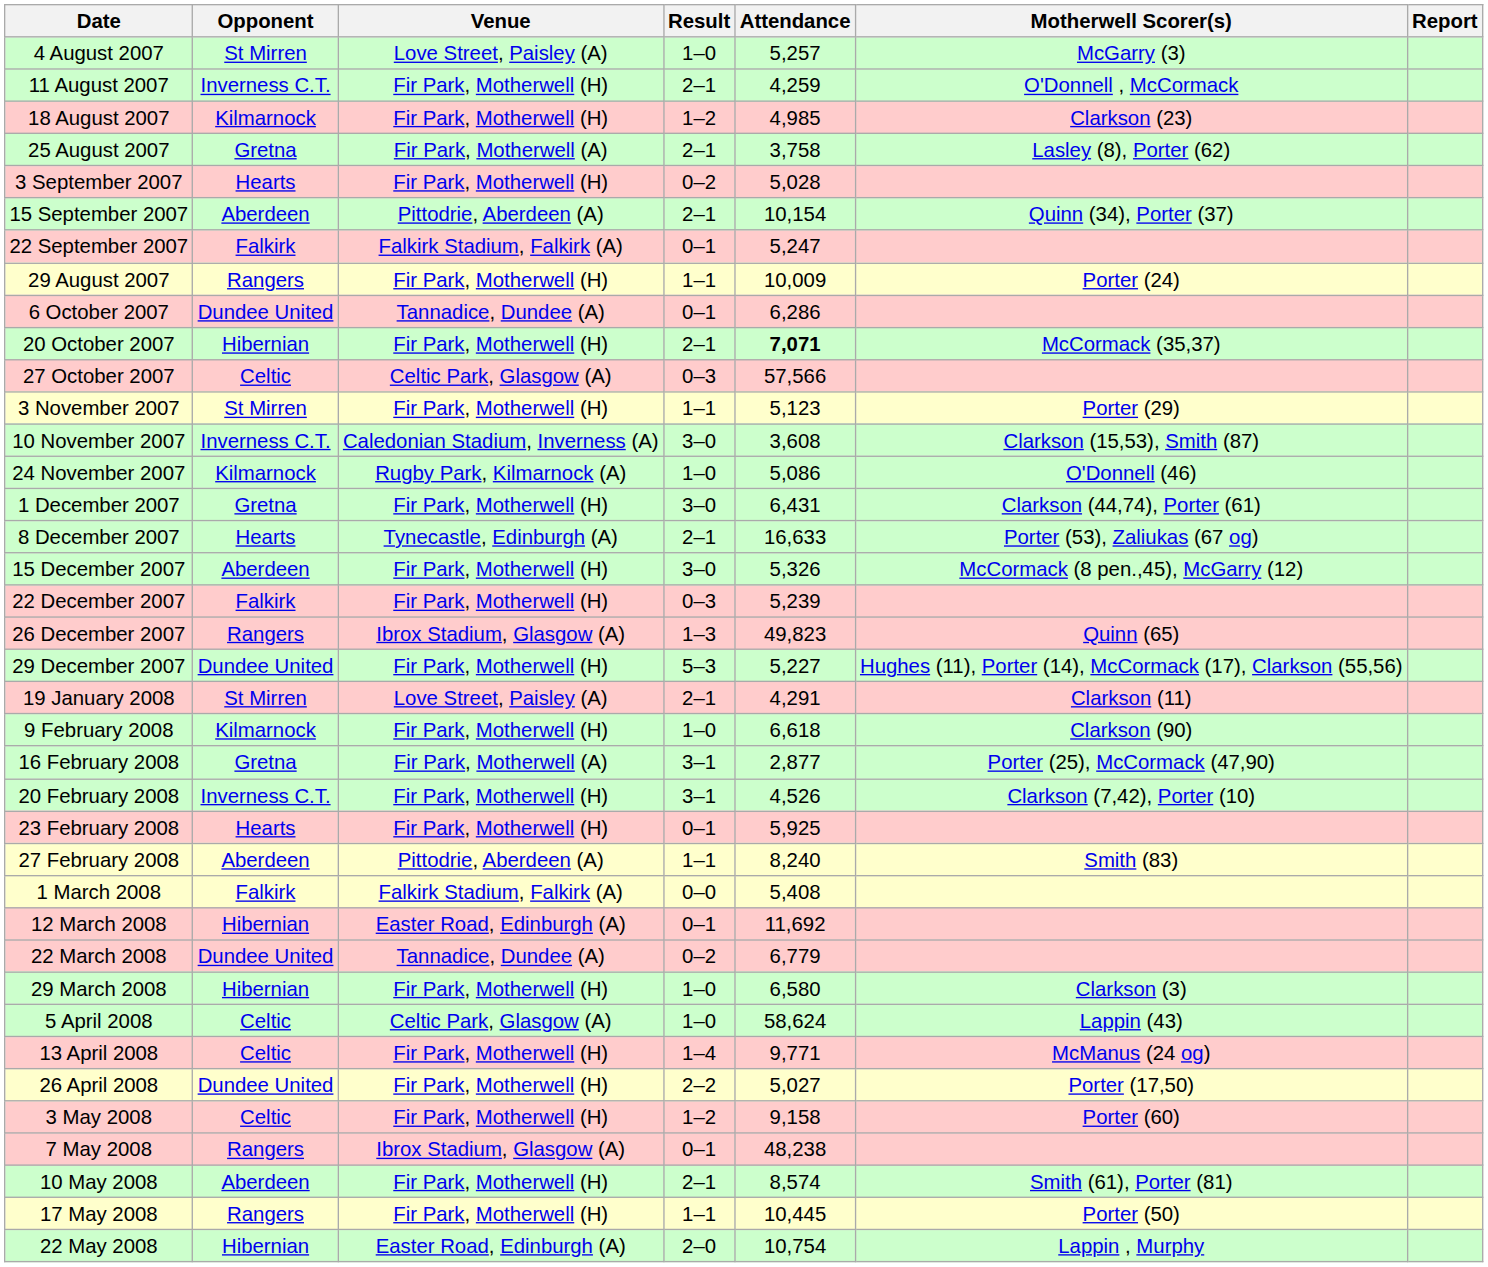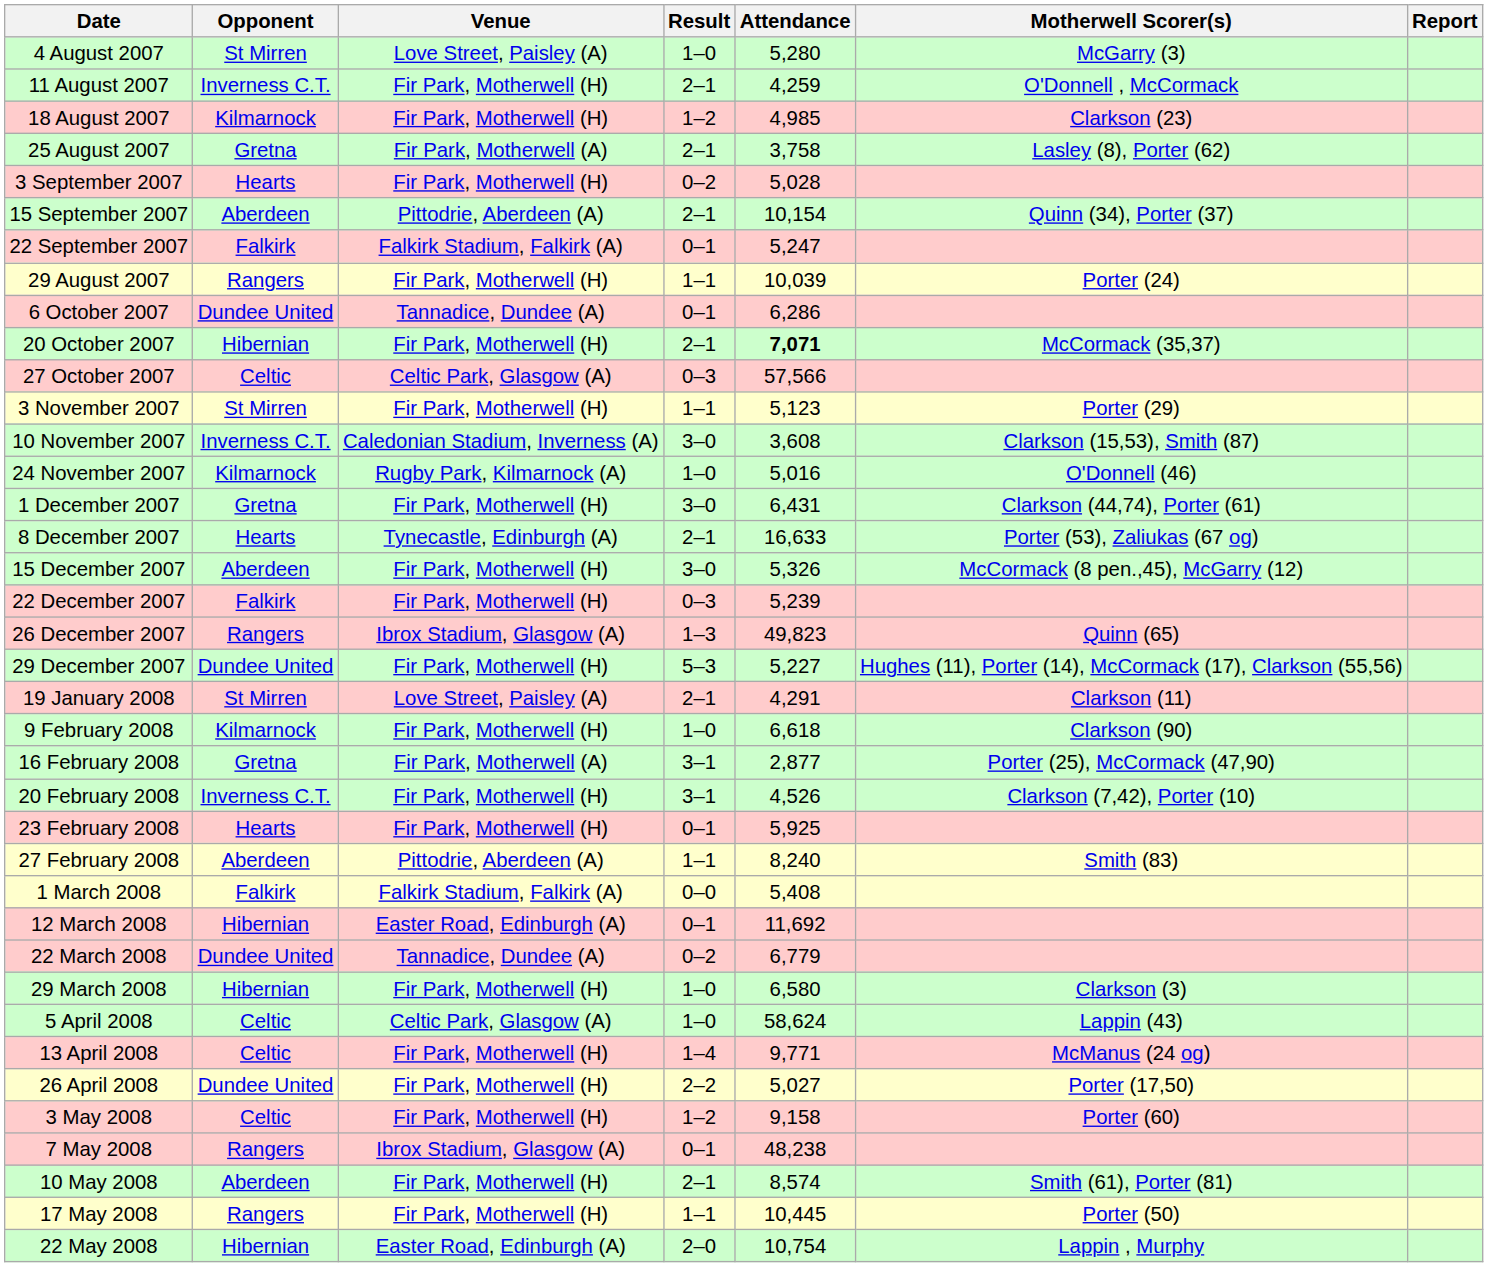4 August 2007 | Attendance: 5,257 -> 5,280
29 August 2007 | Attendance: 10,009 -> 10,039
24 November 2007 | Attendance: 5,086 -> 5,016
